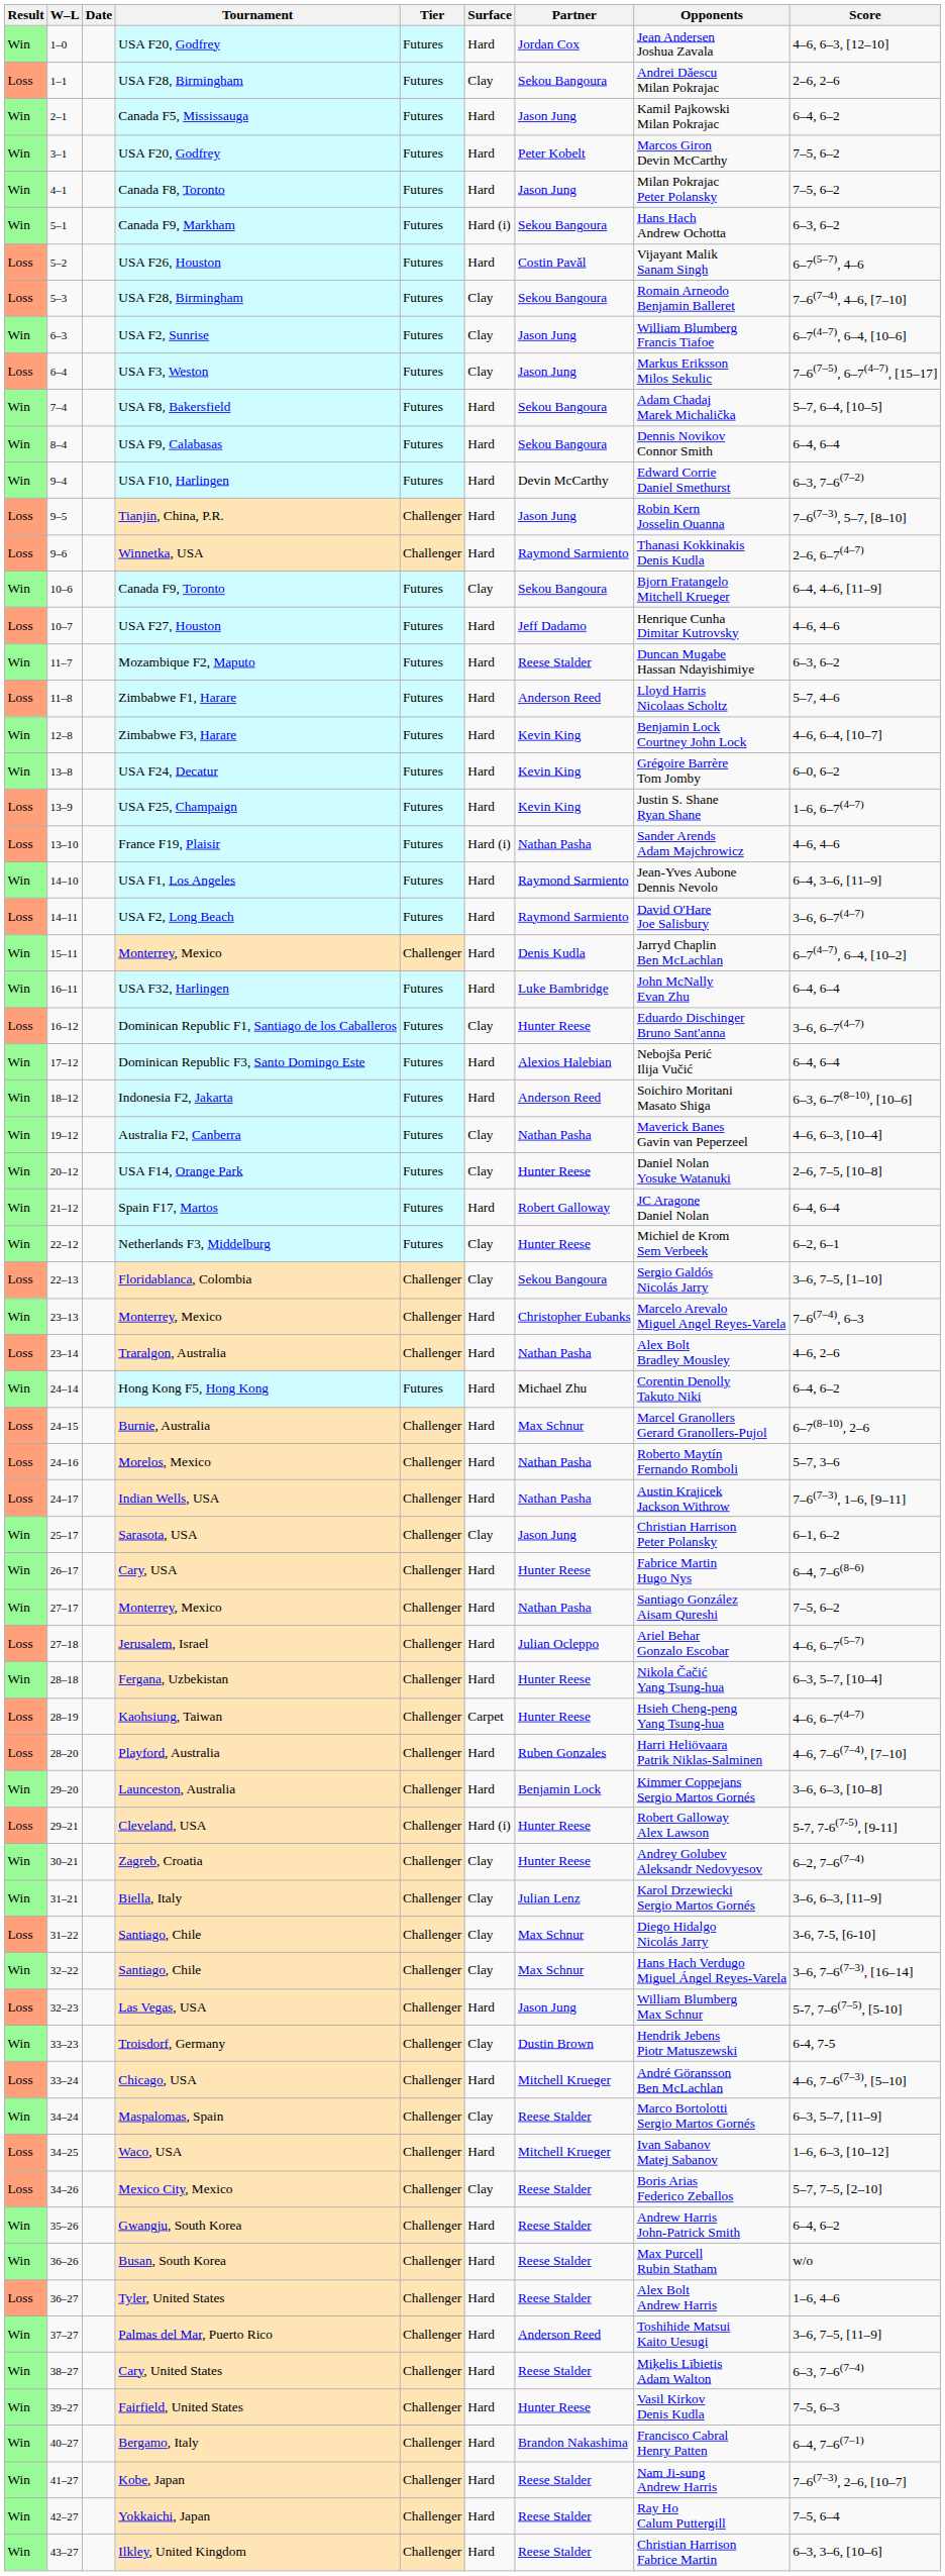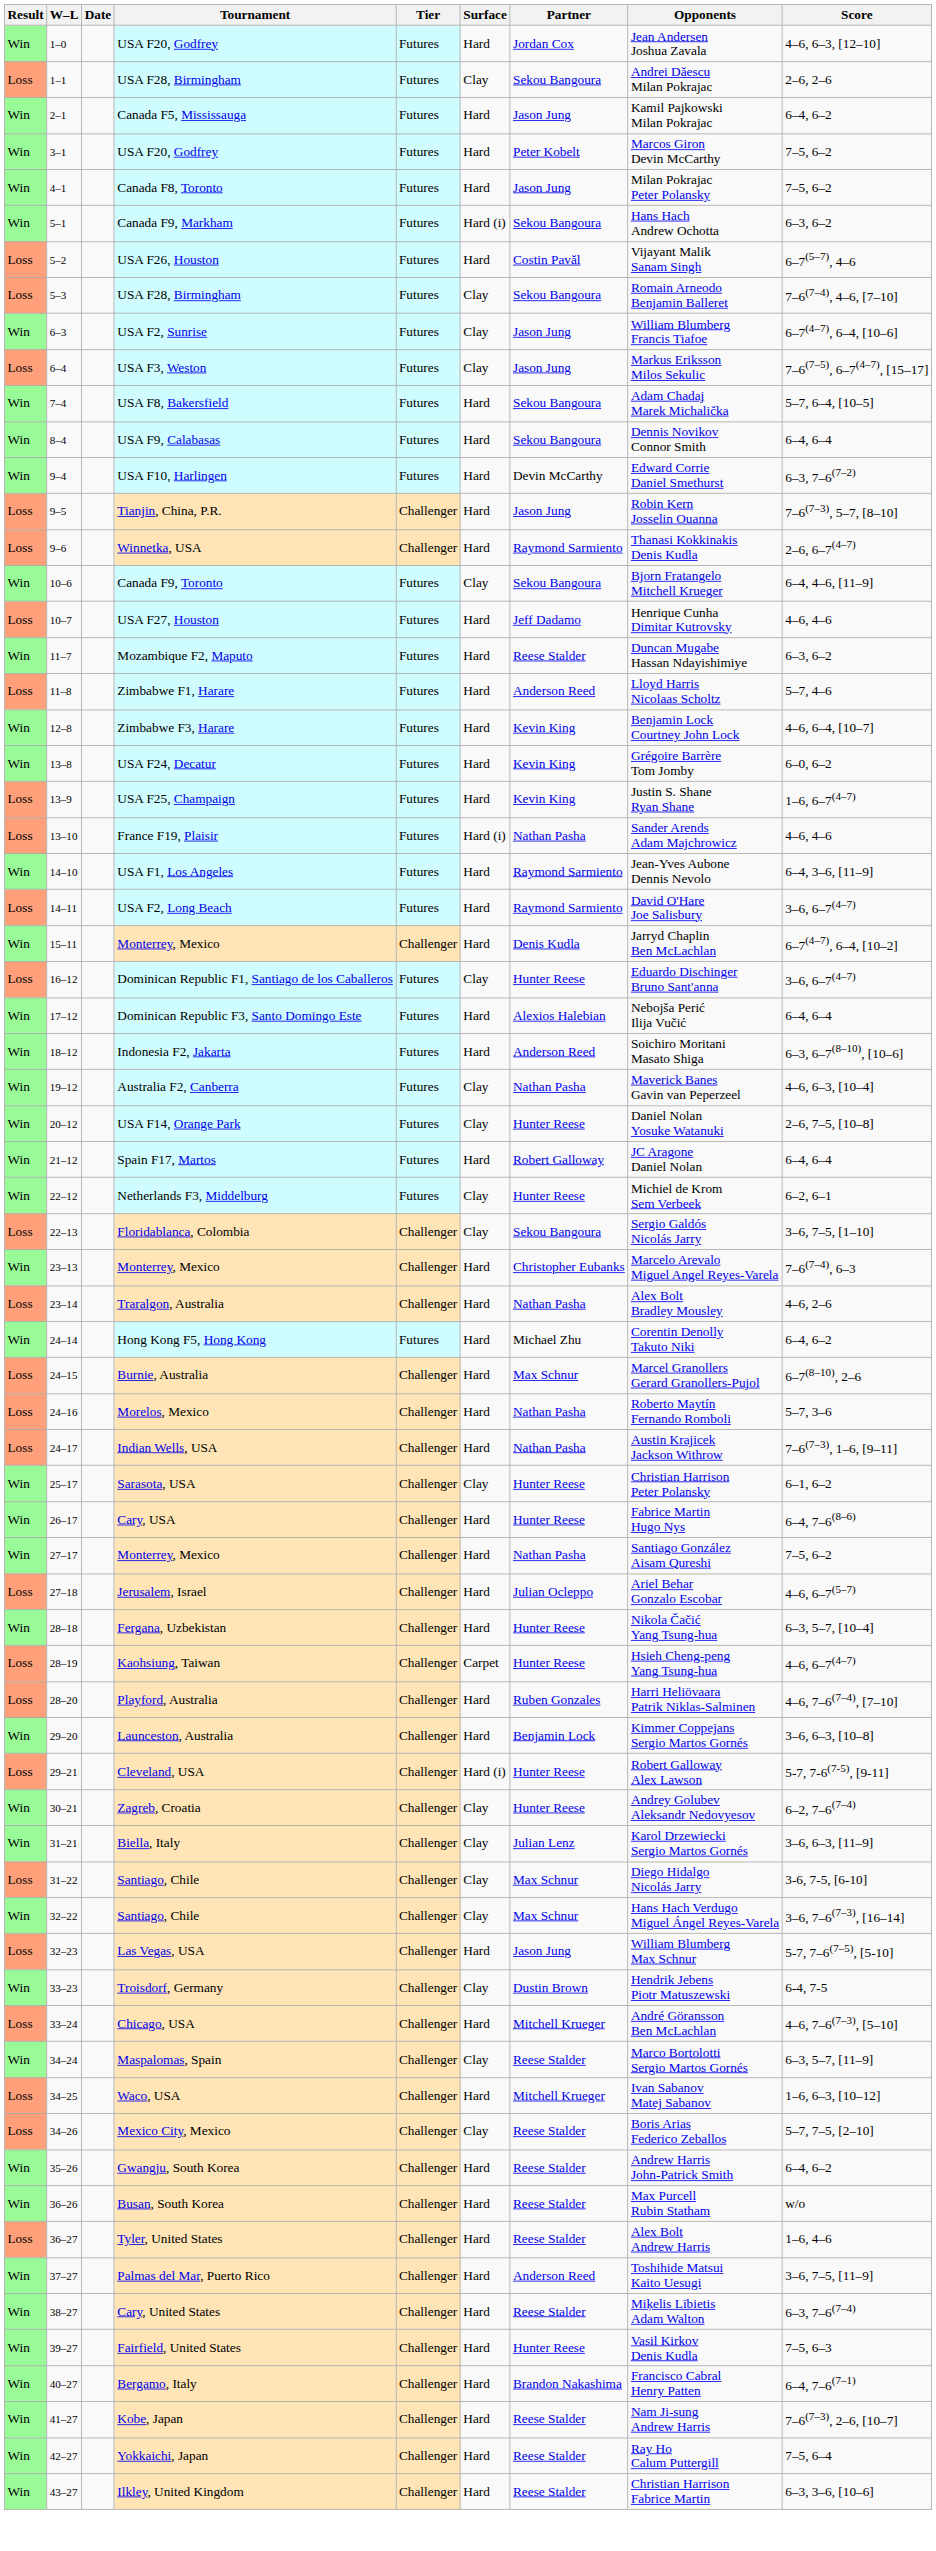- row: Win | 16–11 | USA F32, Harlingen | Futures | Hard | Luke Bambridge | John McNally Evan Zhu | 6–4, 6–4
Sarasota, USA | Partner: Jason Jung -> Hunter Reese
